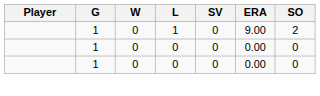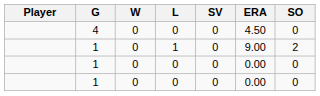+ row: 4 | 0 | 0 | 0 | 4.50 | 0
